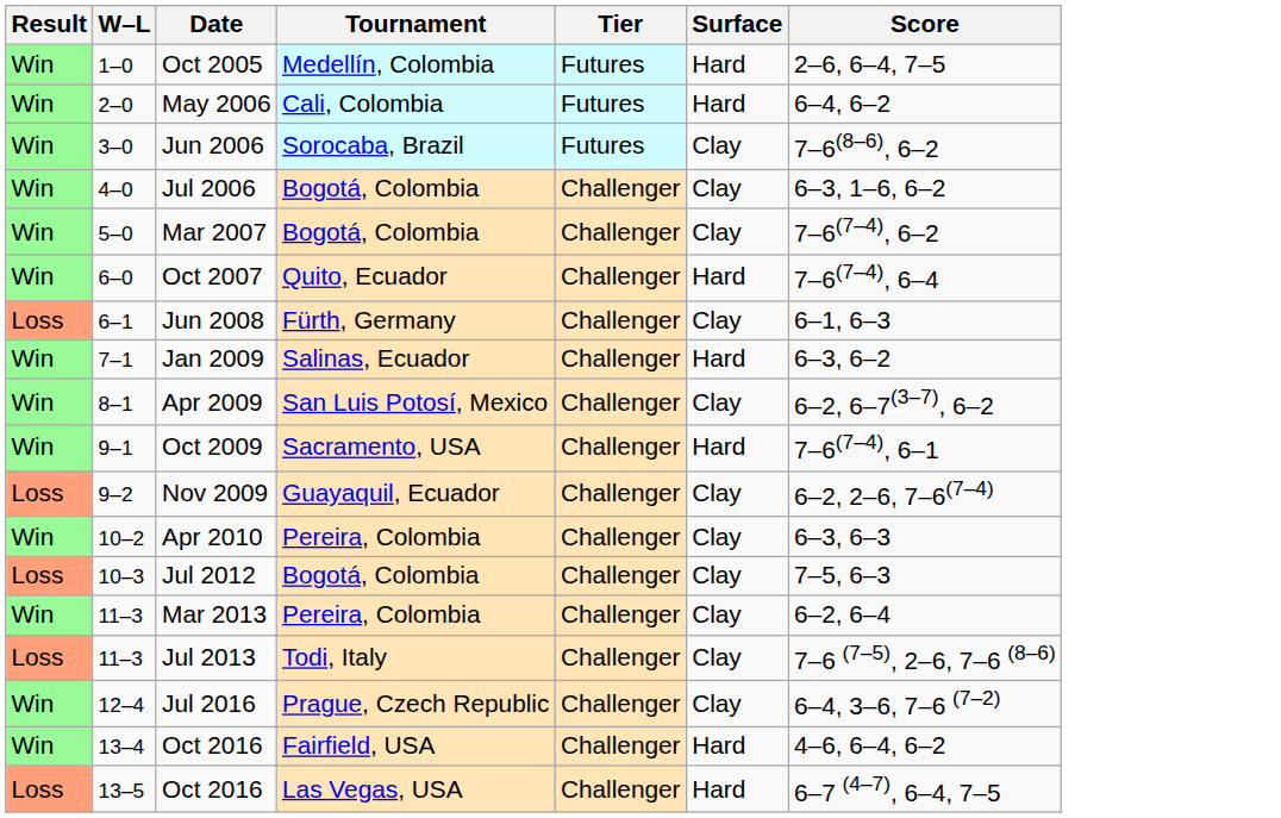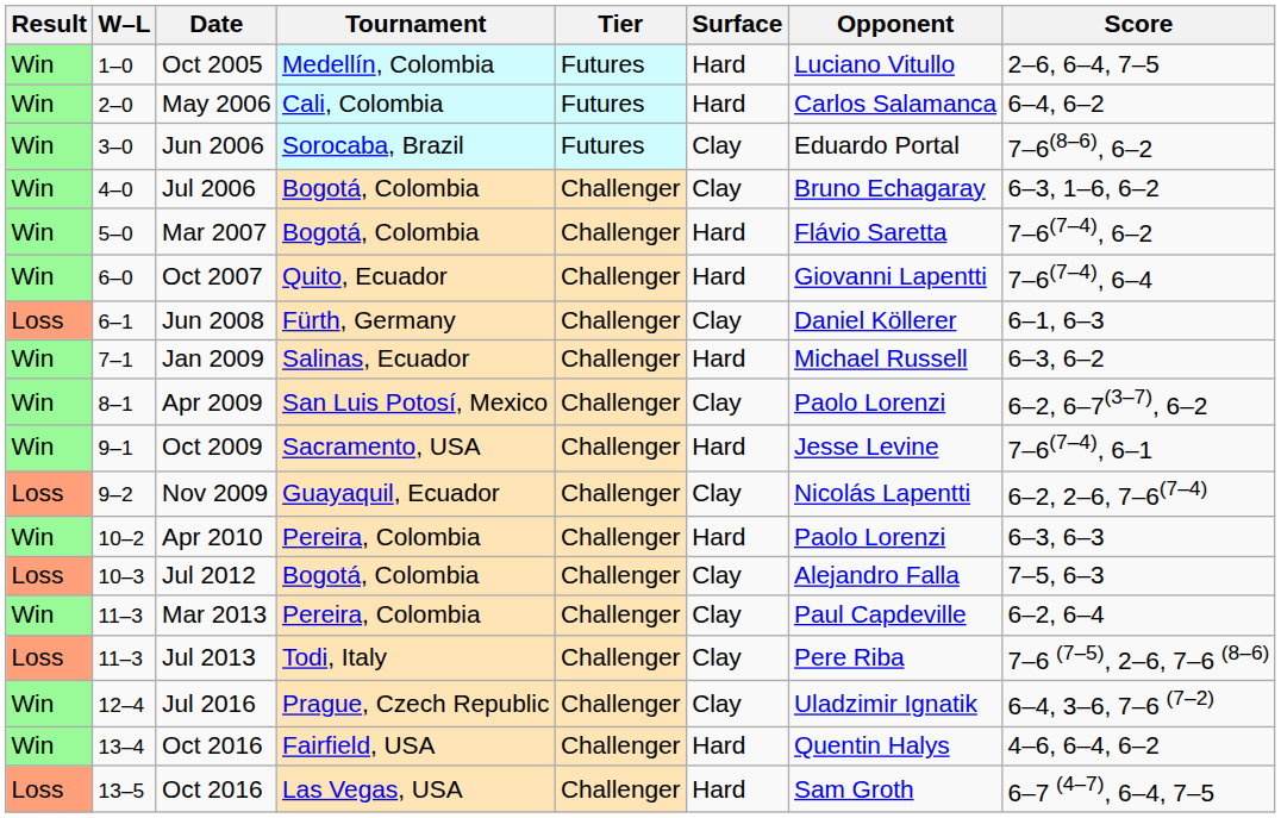+ column: Opponent | Luciano Vitullo | Carlos Salamanca | Eduardo Portal | Bruno Echagaray | Flávio Saretta | Giovanni Lapentti | Daniel Köllerer | Michael Russell | Paolo Lorenzi | Jesse Levine | Nicolás Lapentti | Paolo Lorenzi | Alejandro Falla | Paul Capdeville | Pere Riba | Uladzimir Ignatik | Quentin Halys | Sam Groth
Mar 2007 | Surface: Clay -> Hard
Apr 2010 | Surface: Clay -> Hard
